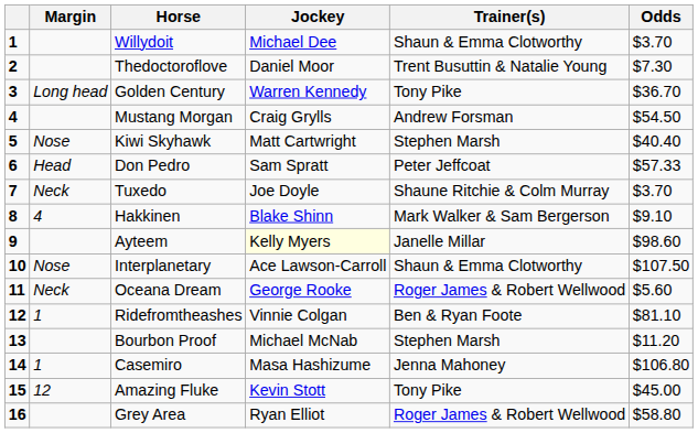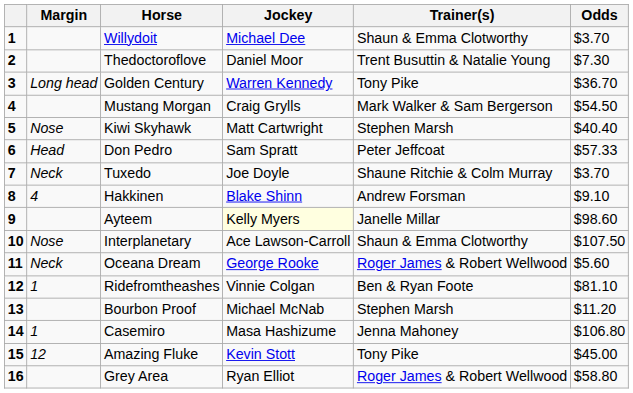Mustang Morgan | Trainer(s): Andrew Forsman -> Mark Walker & Sam Bergerson
Hakkinen | Trainer(s): Mark Walker & Sam Bergerson -> Andrew Forsman
